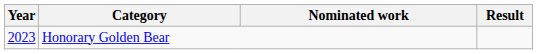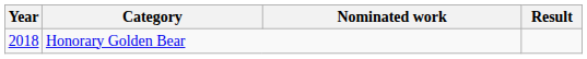Honorary Golden Bear | Year: 2023 -> 2018
